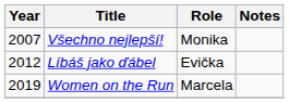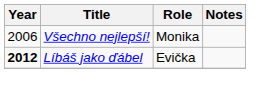Všechno nejlepší! | Year: 2007 -> 2006
Líbáš jako ďábel | Year: normal -> bold
- row: 2019 | Women on the Run | Marcela
